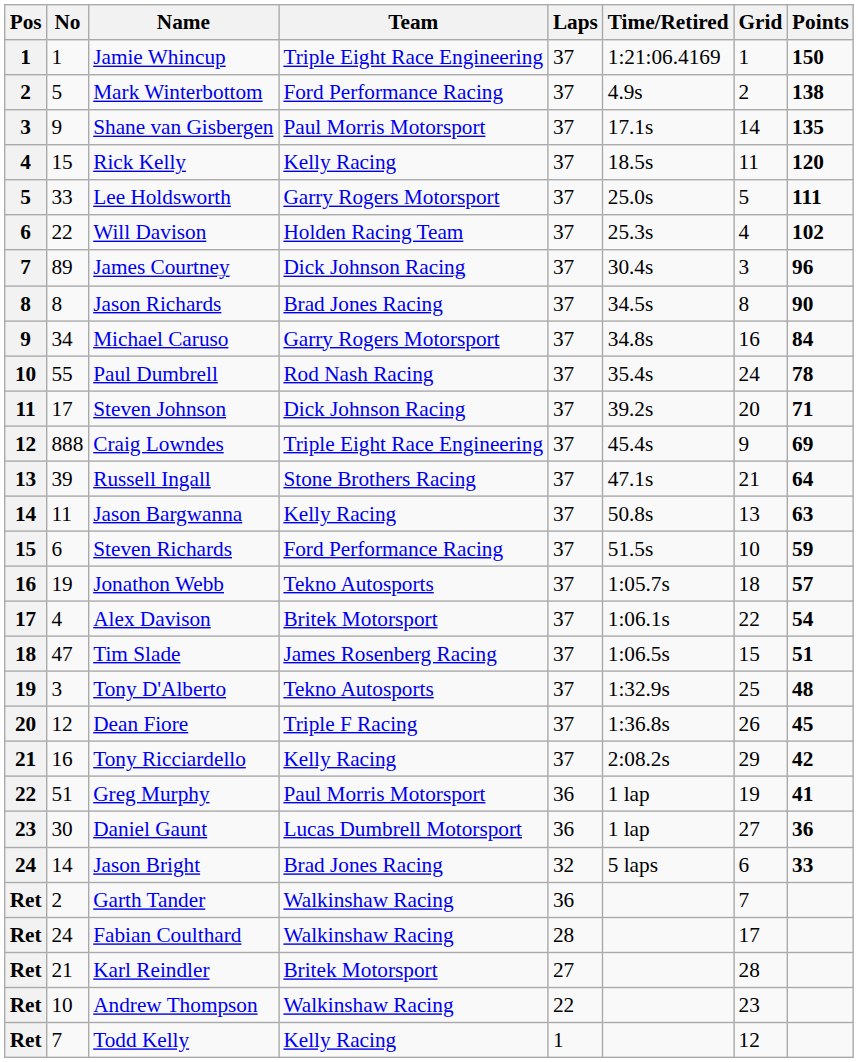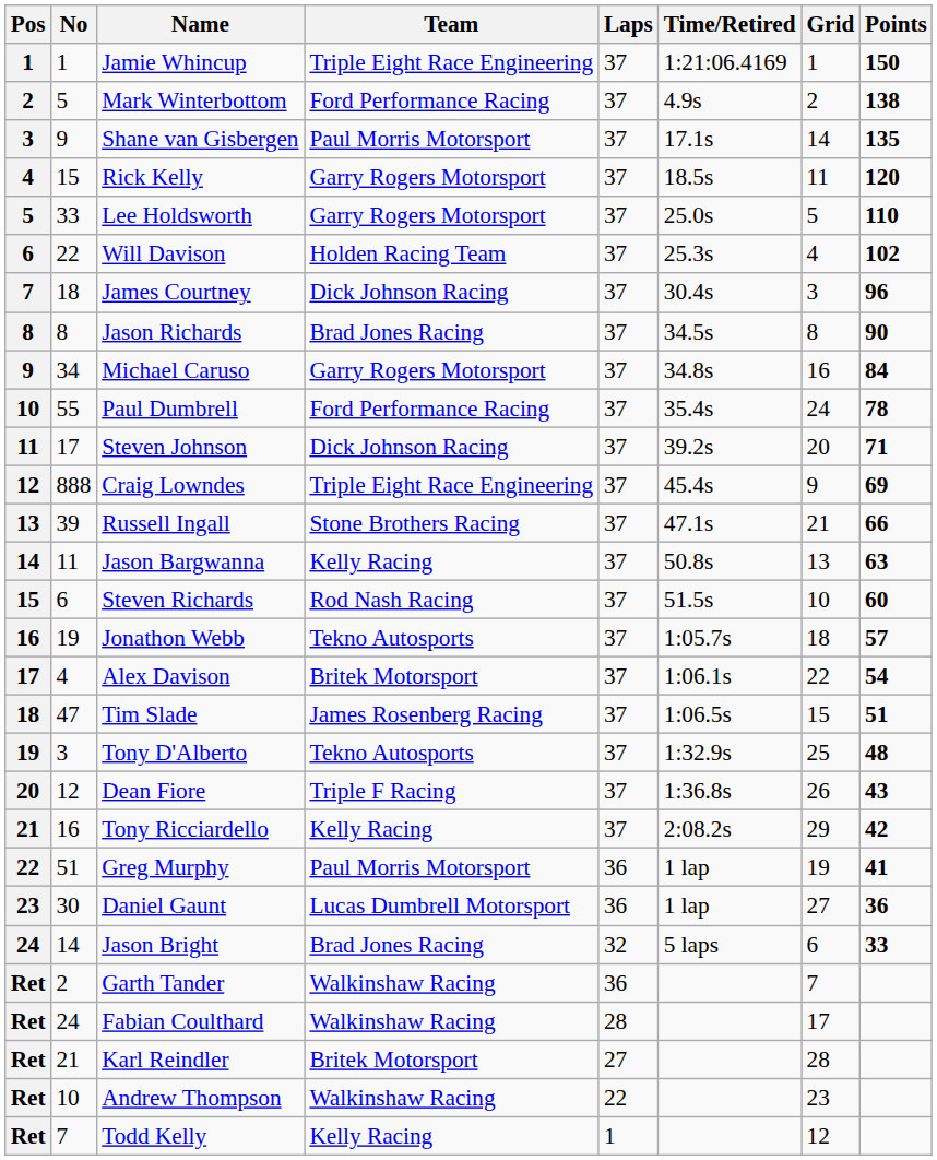Rick Kelly | Team: Kelly Racing -> Garry Rogers Motorsport
Lee Holdsworth | Points: 111 -> 110
James Courtney | No: 89 -> 18
Paul Dumbrell | Team: Rod Nash Racing -> Ford Performance Racing
Russell Ingall | Points: 64 -> 66
Steven Richards | Team: Ford Performance Racing -> Rod Nash Racing
Steven Richards | Points: 59 -> 60
Dean Fiore | Points: 45 -> 43
